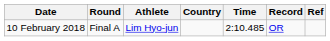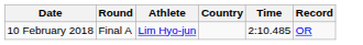- column: Ref
